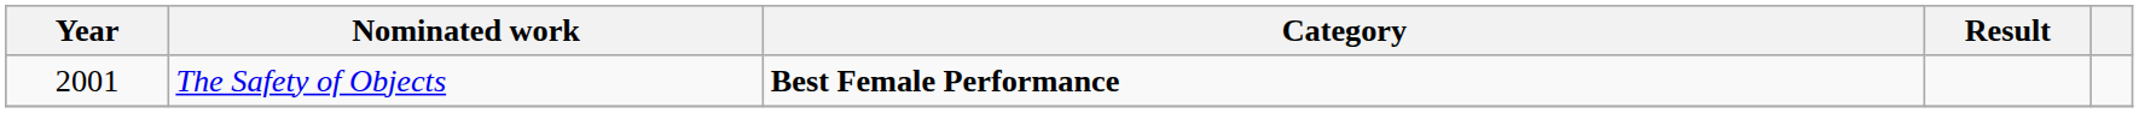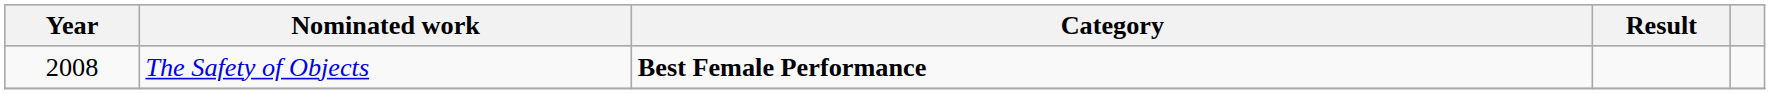The Safety of Objects | Year: 2001 -> 2008
